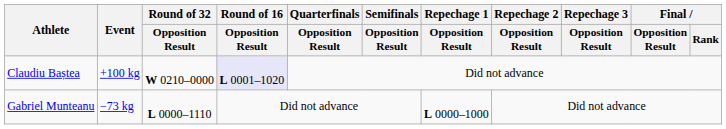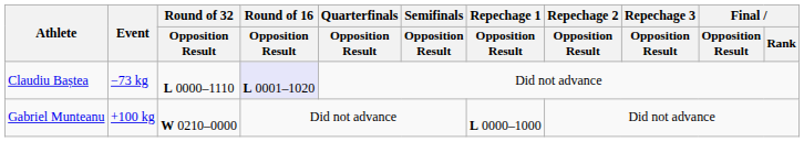Claudiu Baștea | Event: +100 kg -> −73 kg
Claudiu Baștea | Round of 32 / Opposition Result: W 0210–0000 -> L 0000–1110
Gabriel Munteanu | Event: −73 kg -> +100 kg
Gabriel Munteanu | Round of 32 / Opposition Result: L 0000–1110 -> W 0210–0000
